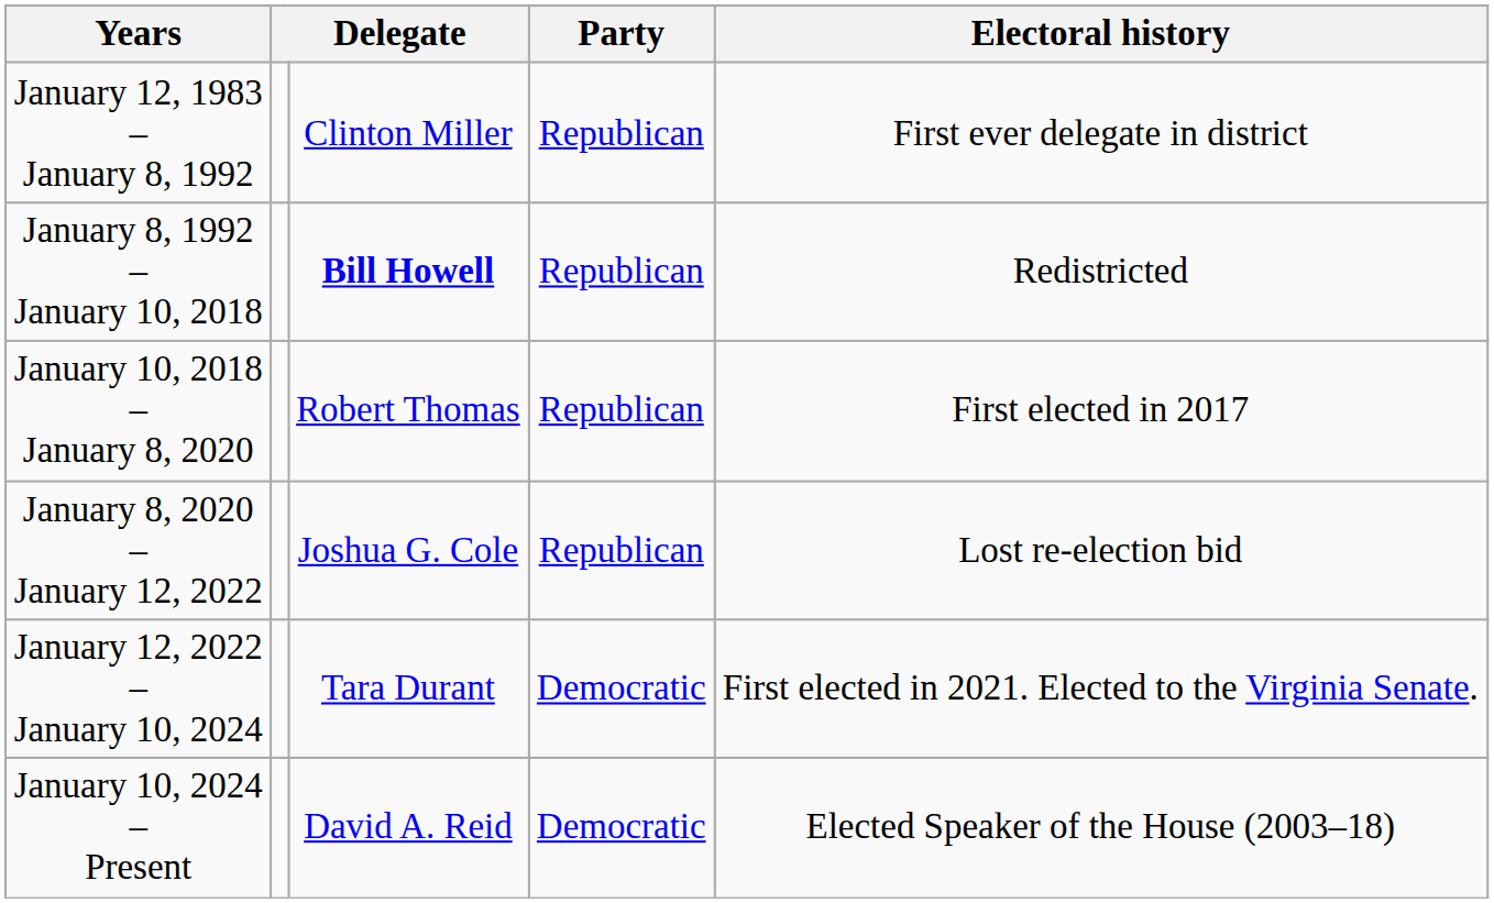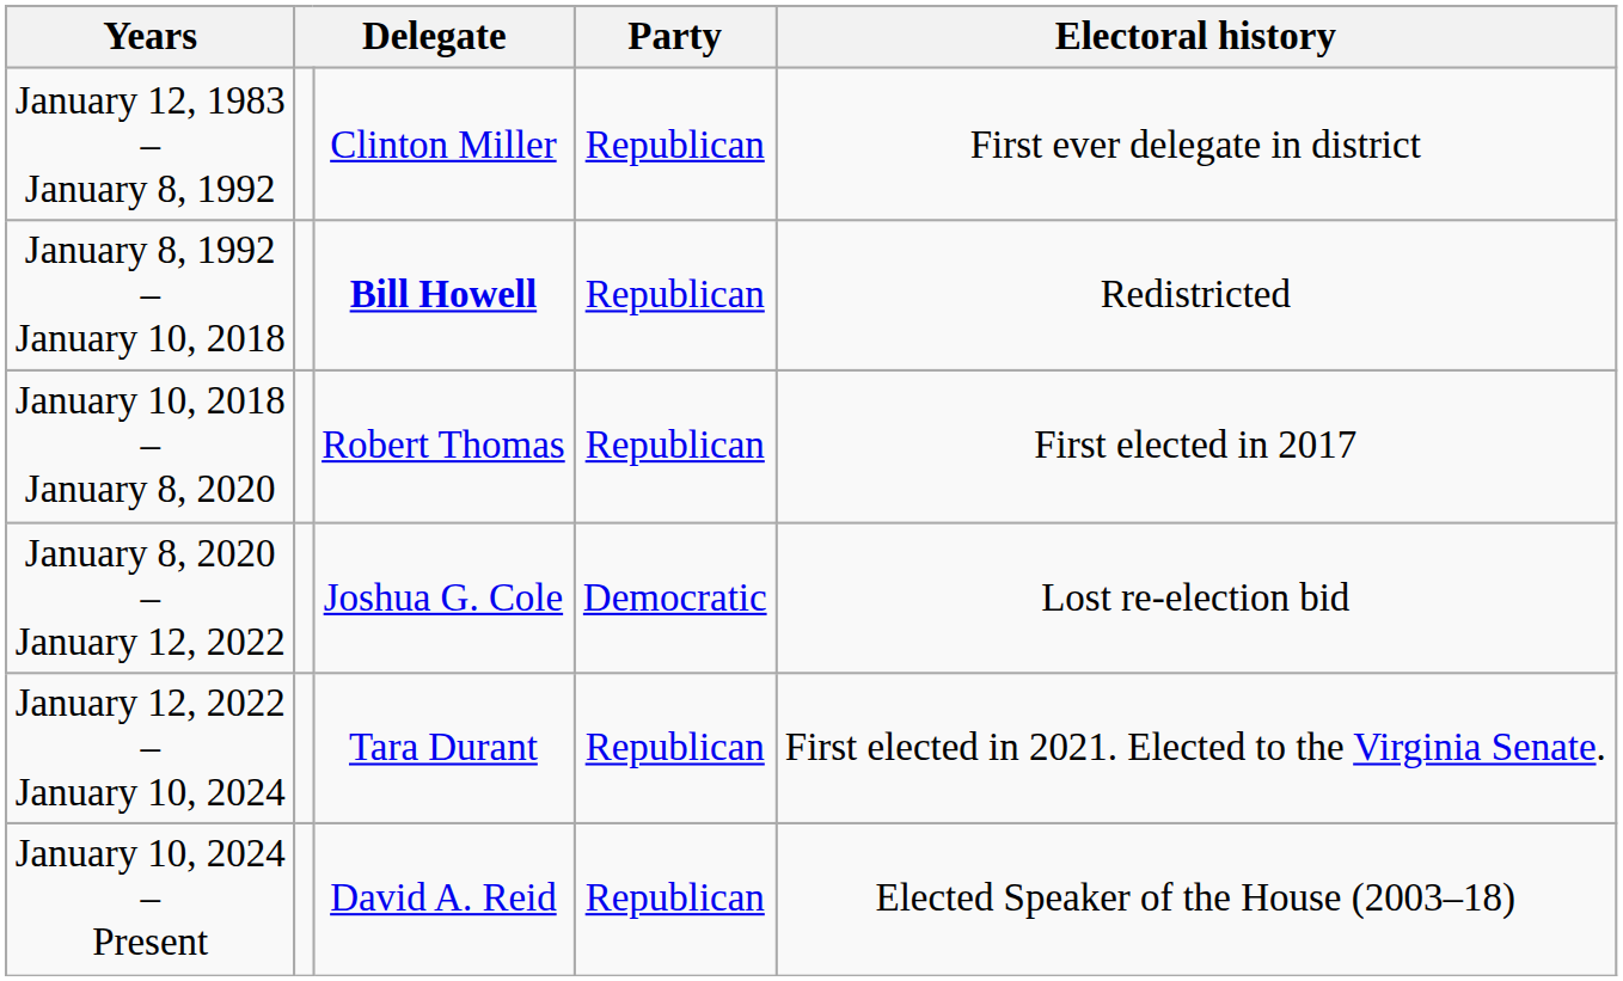January 8, 2020 – January 12, 2022 | Party: Republican -> Democratic
January 12, 2022 – January 10, 2024 | Party: Democratic -> Republican
January 10, 2024 – Present | Party: Democratic -> Republican
